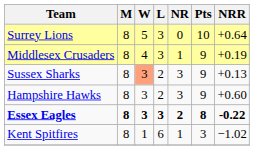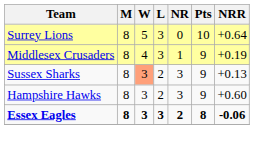Essex Eagles | NRR: -0.22 -> -0.06
- row: Kent Spitfires | 8 | 1 | 6 | 1 | 3 | −1.02
